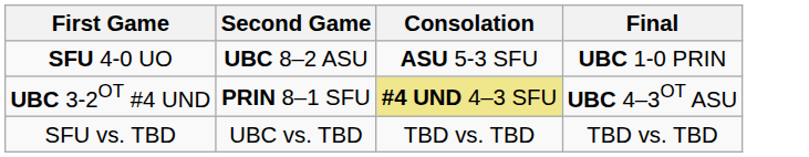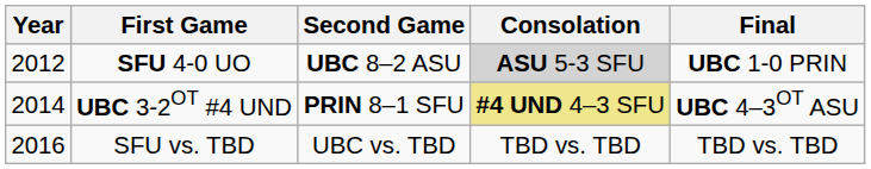+ column: Year | 2012 | 2014 | 2016
SFU 4-0 UO | Consolation: no background -> lightgrey background
